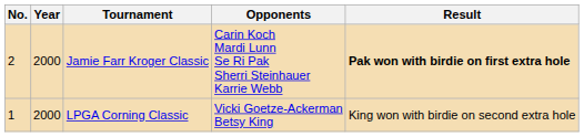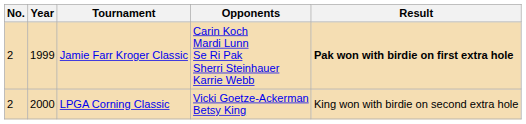Jamie Farr Kroger Classic | Year: 2000 -> 1999
LPGA Corning Classic | No.: 1 -> 2
